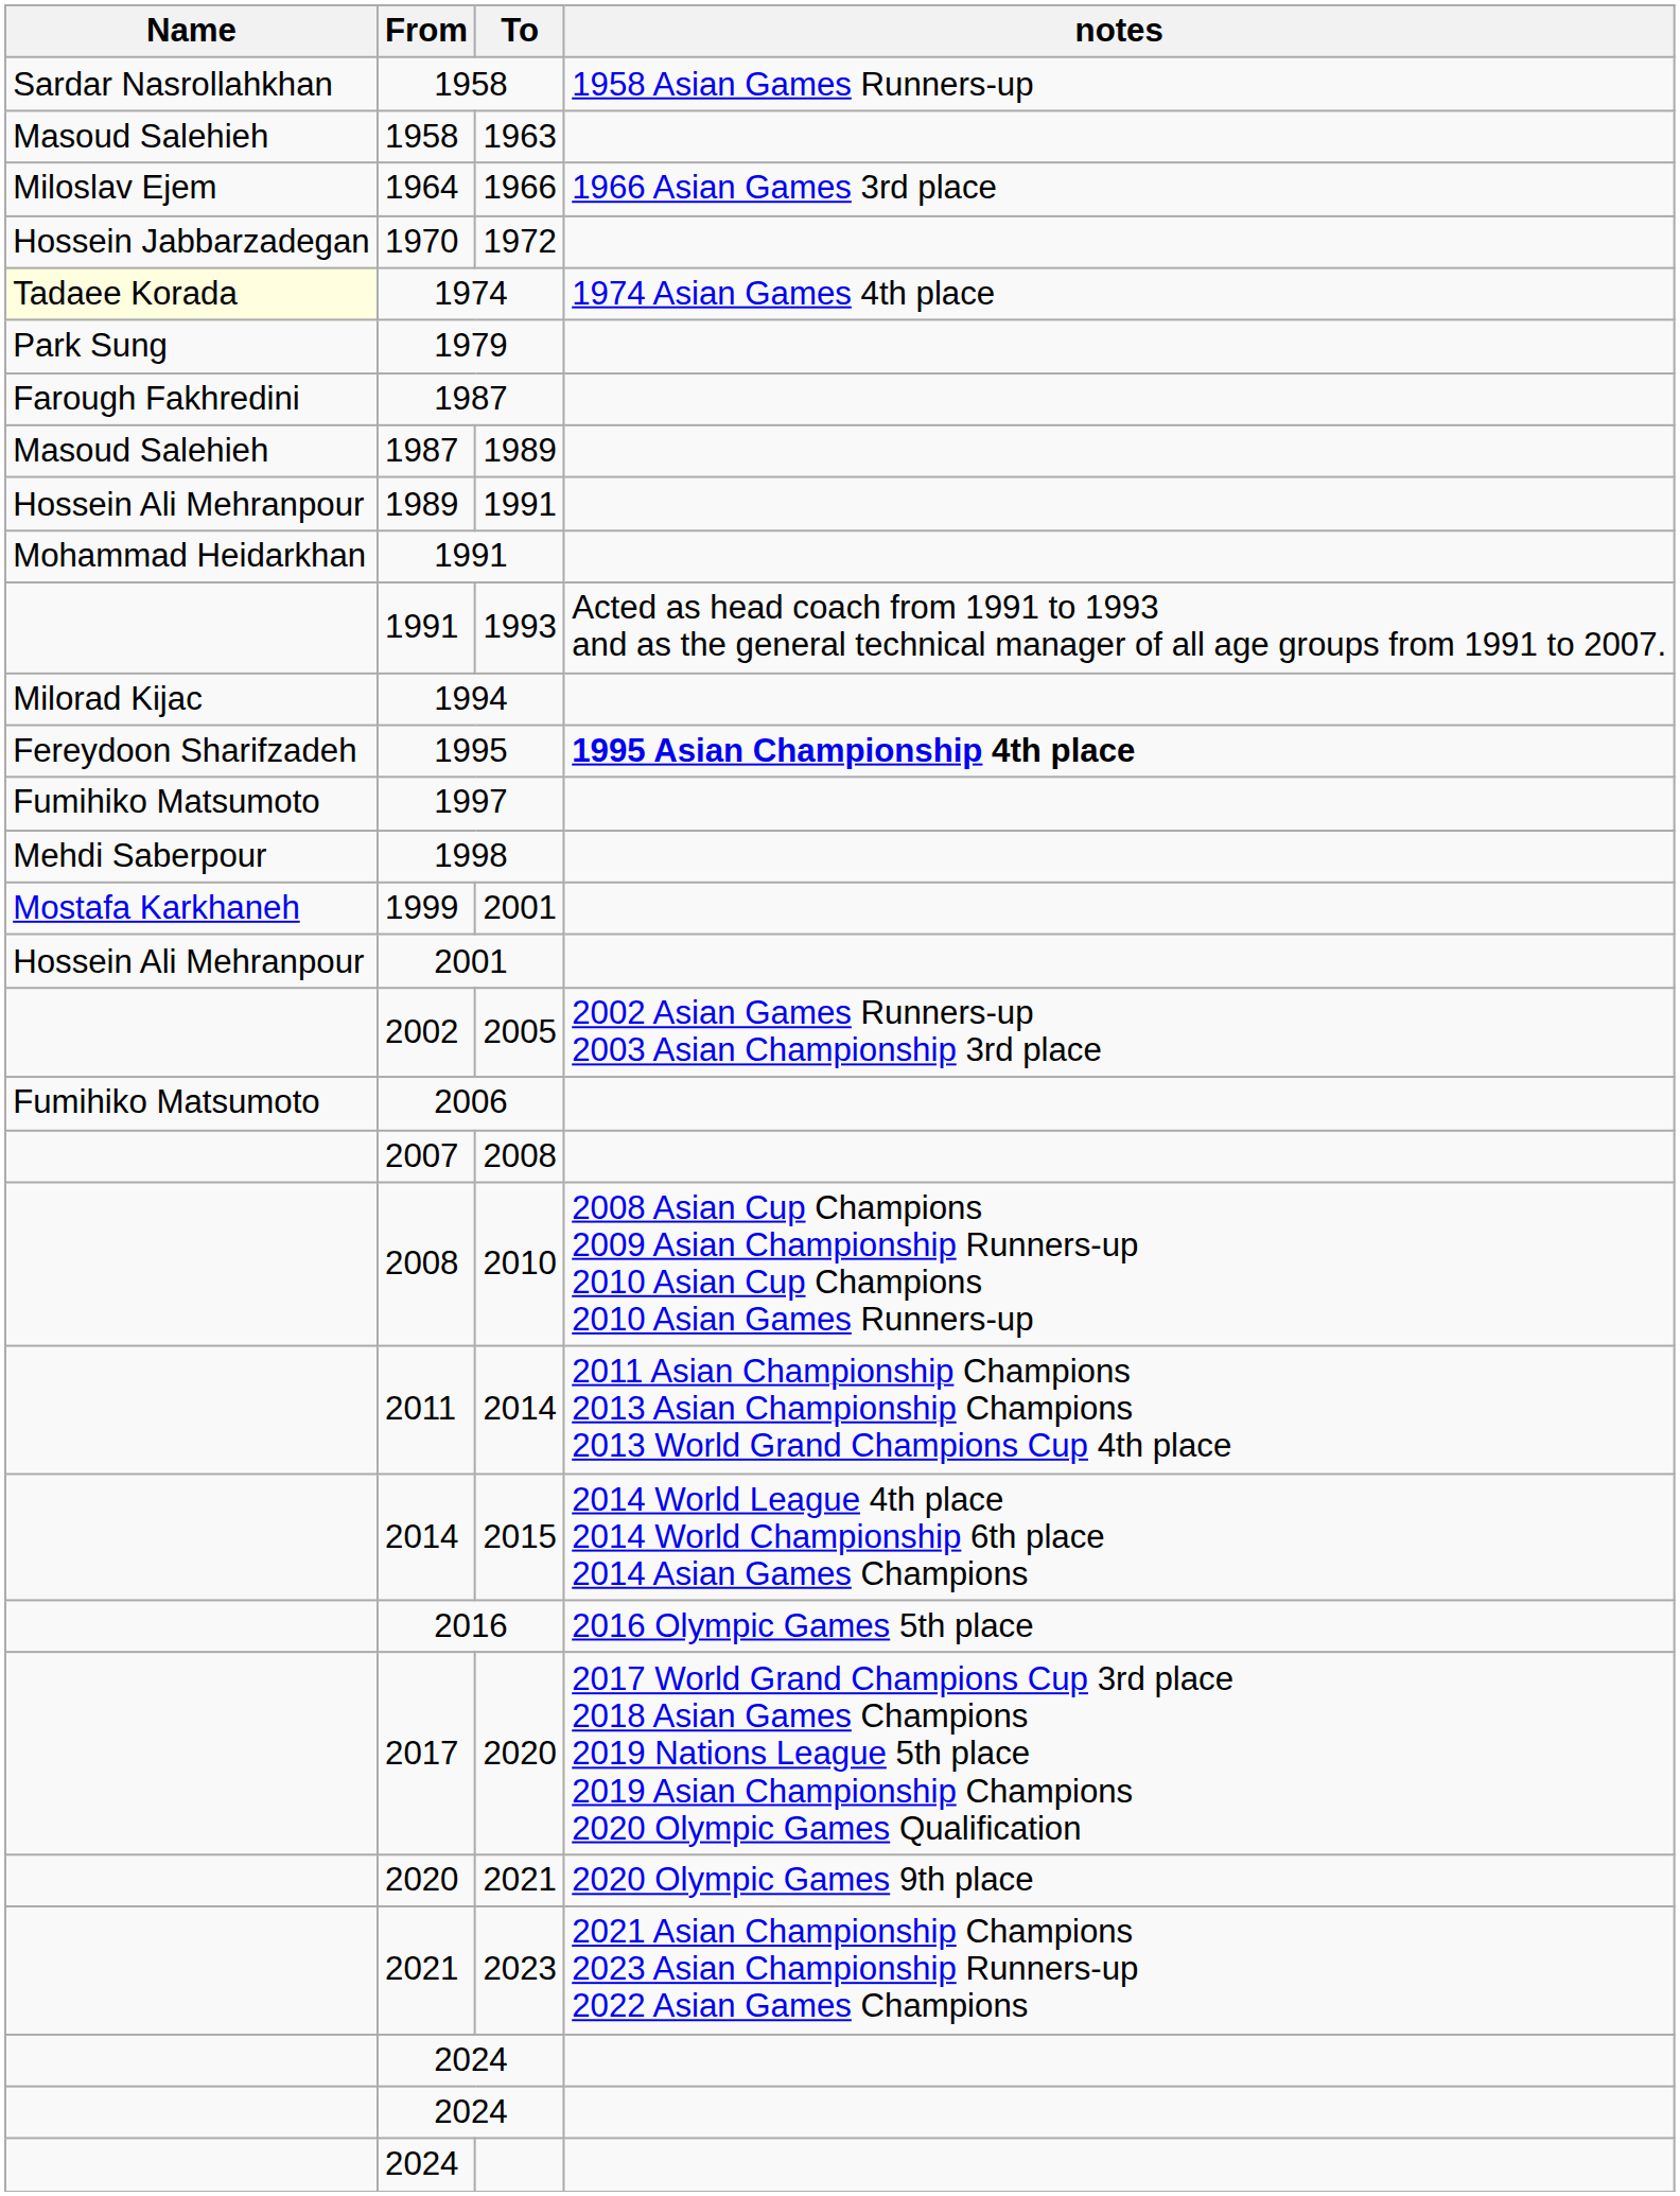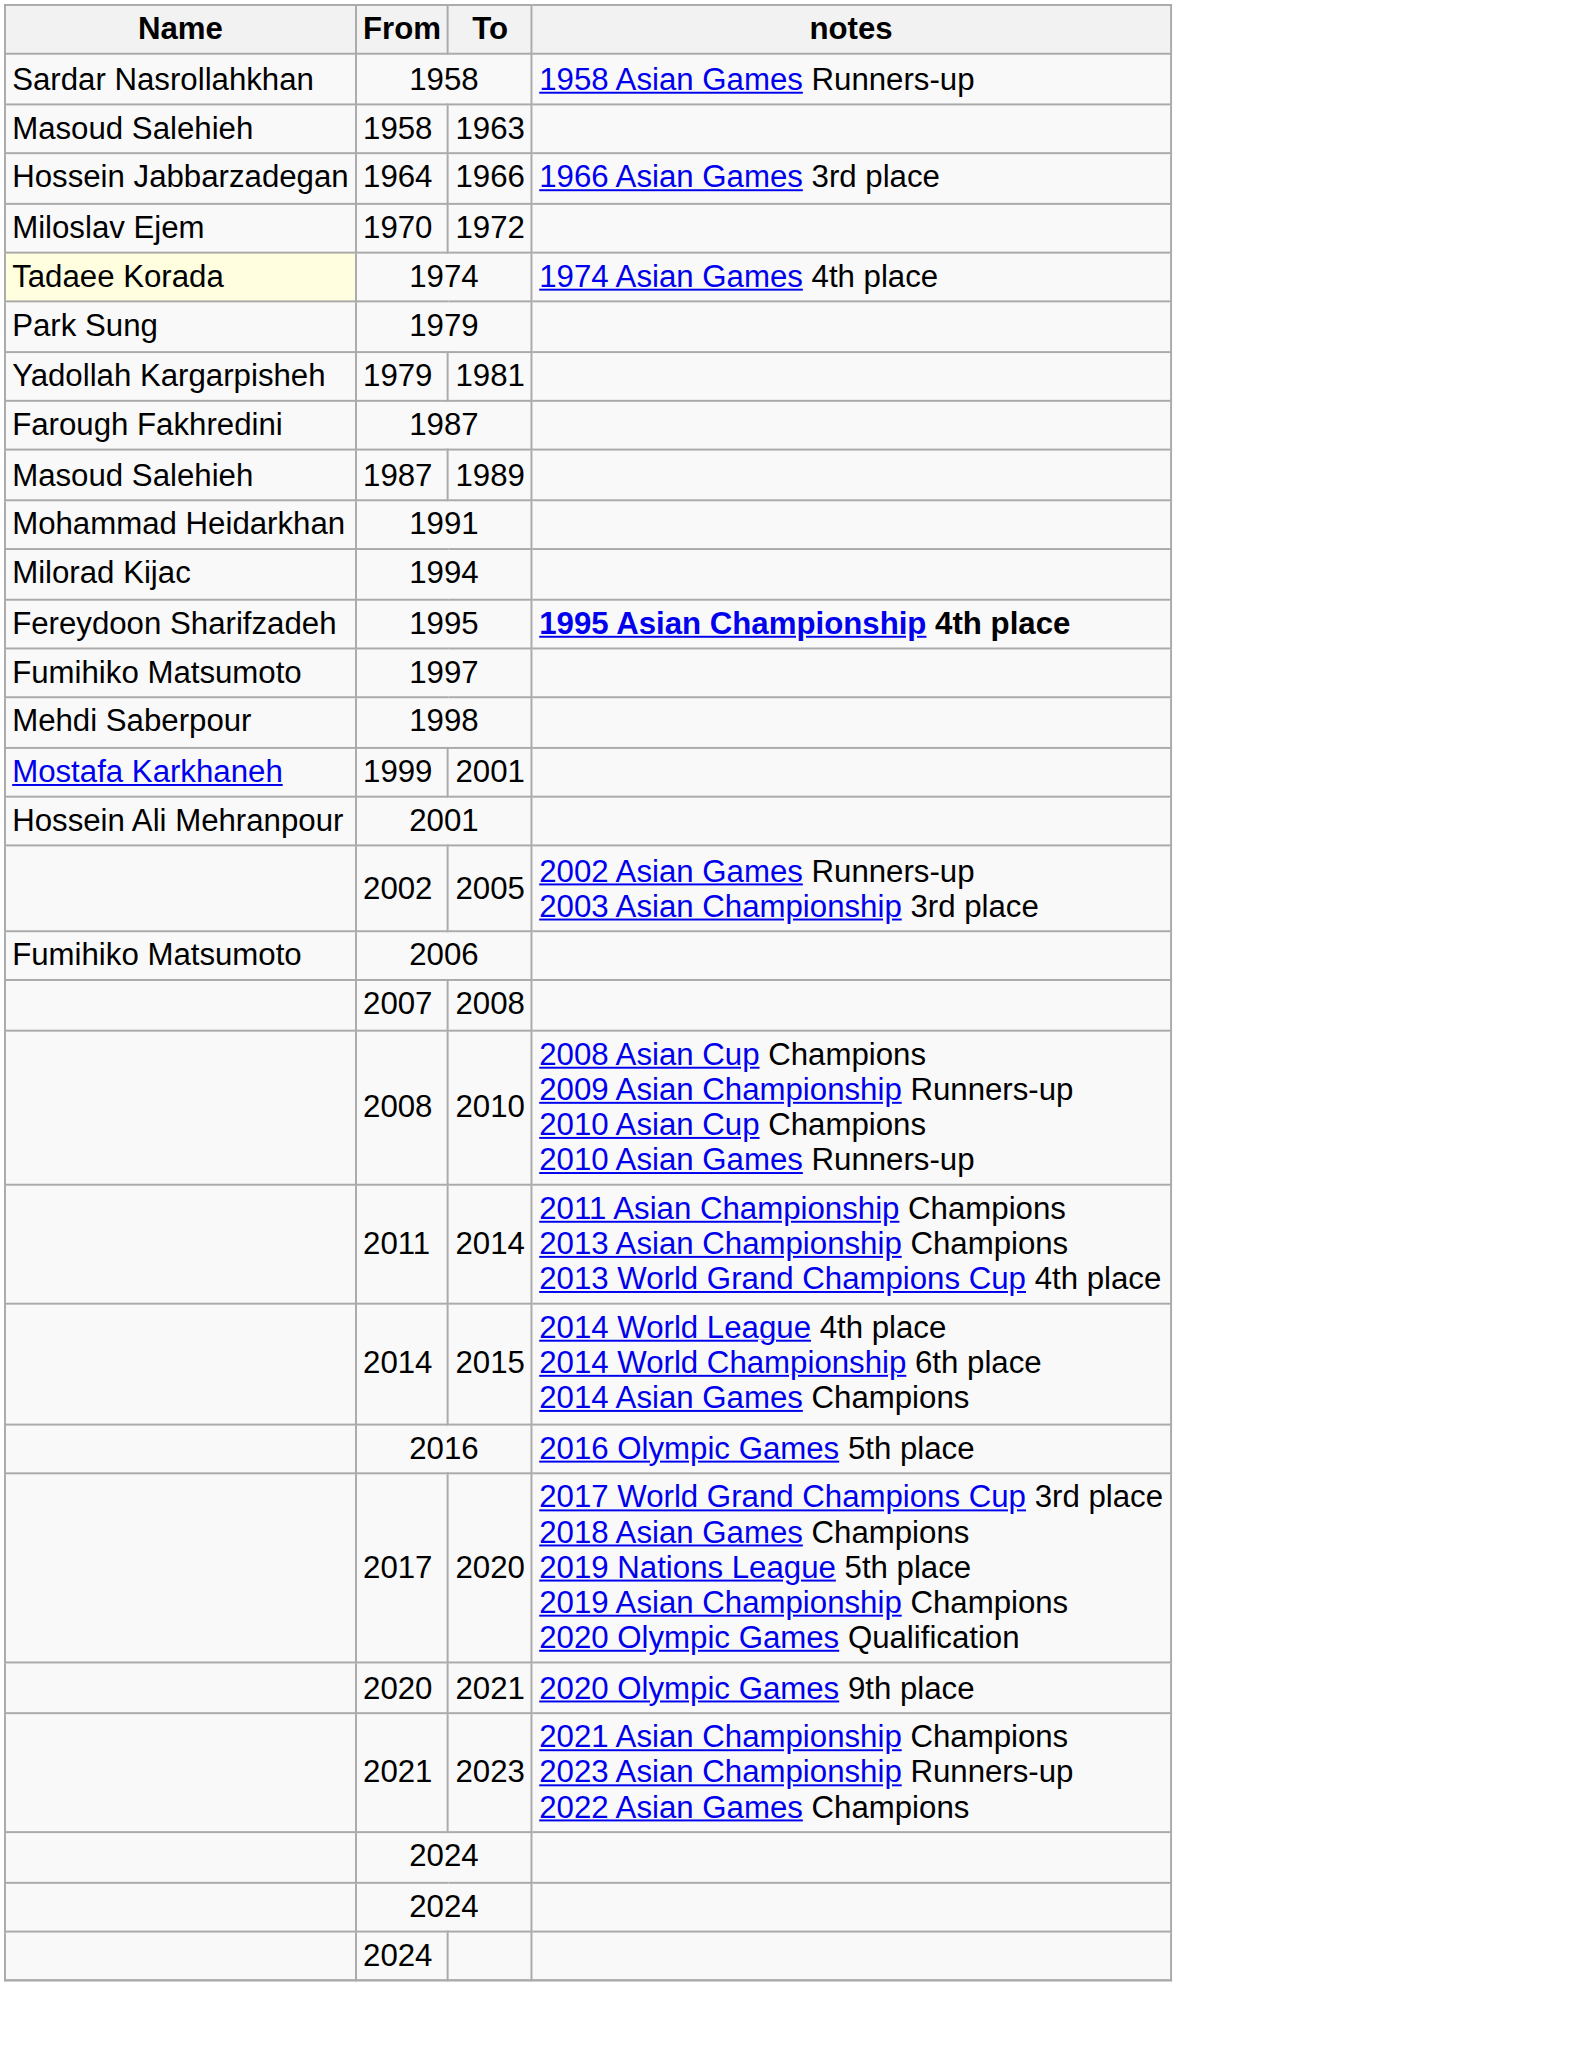1966 | Name: Miloslav Ejem -> Hossein Jabbarzadegan
1972 | Name: Hossein Jabbarzadegan -> Miloslav Ejem
+ row: Yadollah Kargarpisheh | 1979 | 1981
- row: Hossein Ali Mehranpour | 1989 | 1991
- row: 1991 | 1993 | Acted as head coach from 1991 to 1993 and as the general technical manager of all age groups from 1991 to 2007.
